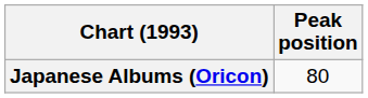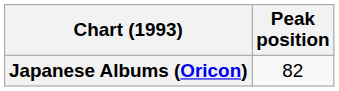Japanese Albums (Oricon) | Peak position: 80 -> 82
